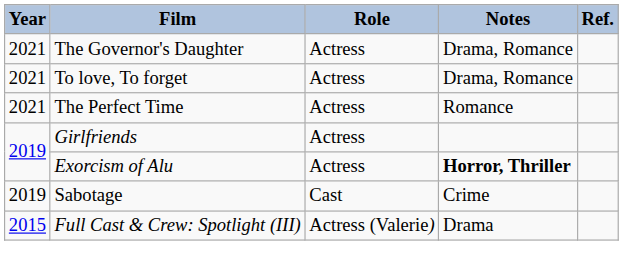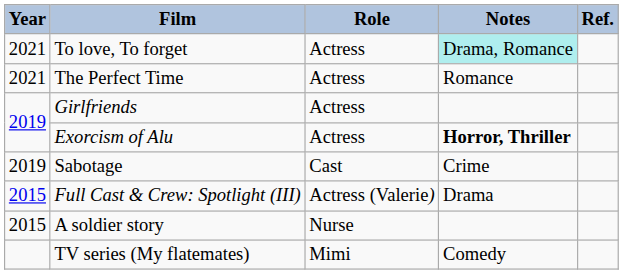- row: 2021 | The Governor's Daughter | Actress | Drama, Romance
To love, To forget | Notes: no background -> paleturquoise background
+ row: 2015 | A soldier story | Nurse
+ row: TV series (My flatemates) | Mimi | Comedy
